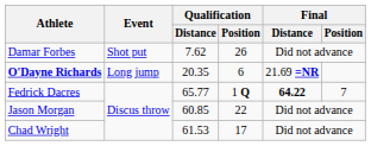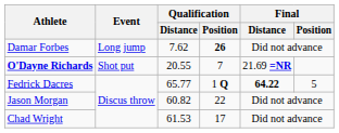Damar Forbes | Event: Shot put -> Long jump
Damar Forbes | Qualification / Position: normal -> bold
O'Dayne Richards | Event: Long jump -> Shot put
O'Dayne Richards | Qualification / Distance: 20.35 -> 20.55
O'Dayne Richards | Qualification / Position: 6 -> 7
Fedrick Dacres | Final / Position: 7 -> 5
Jason Morgan | Qualification / Distance: 60.85 -> 60.82
